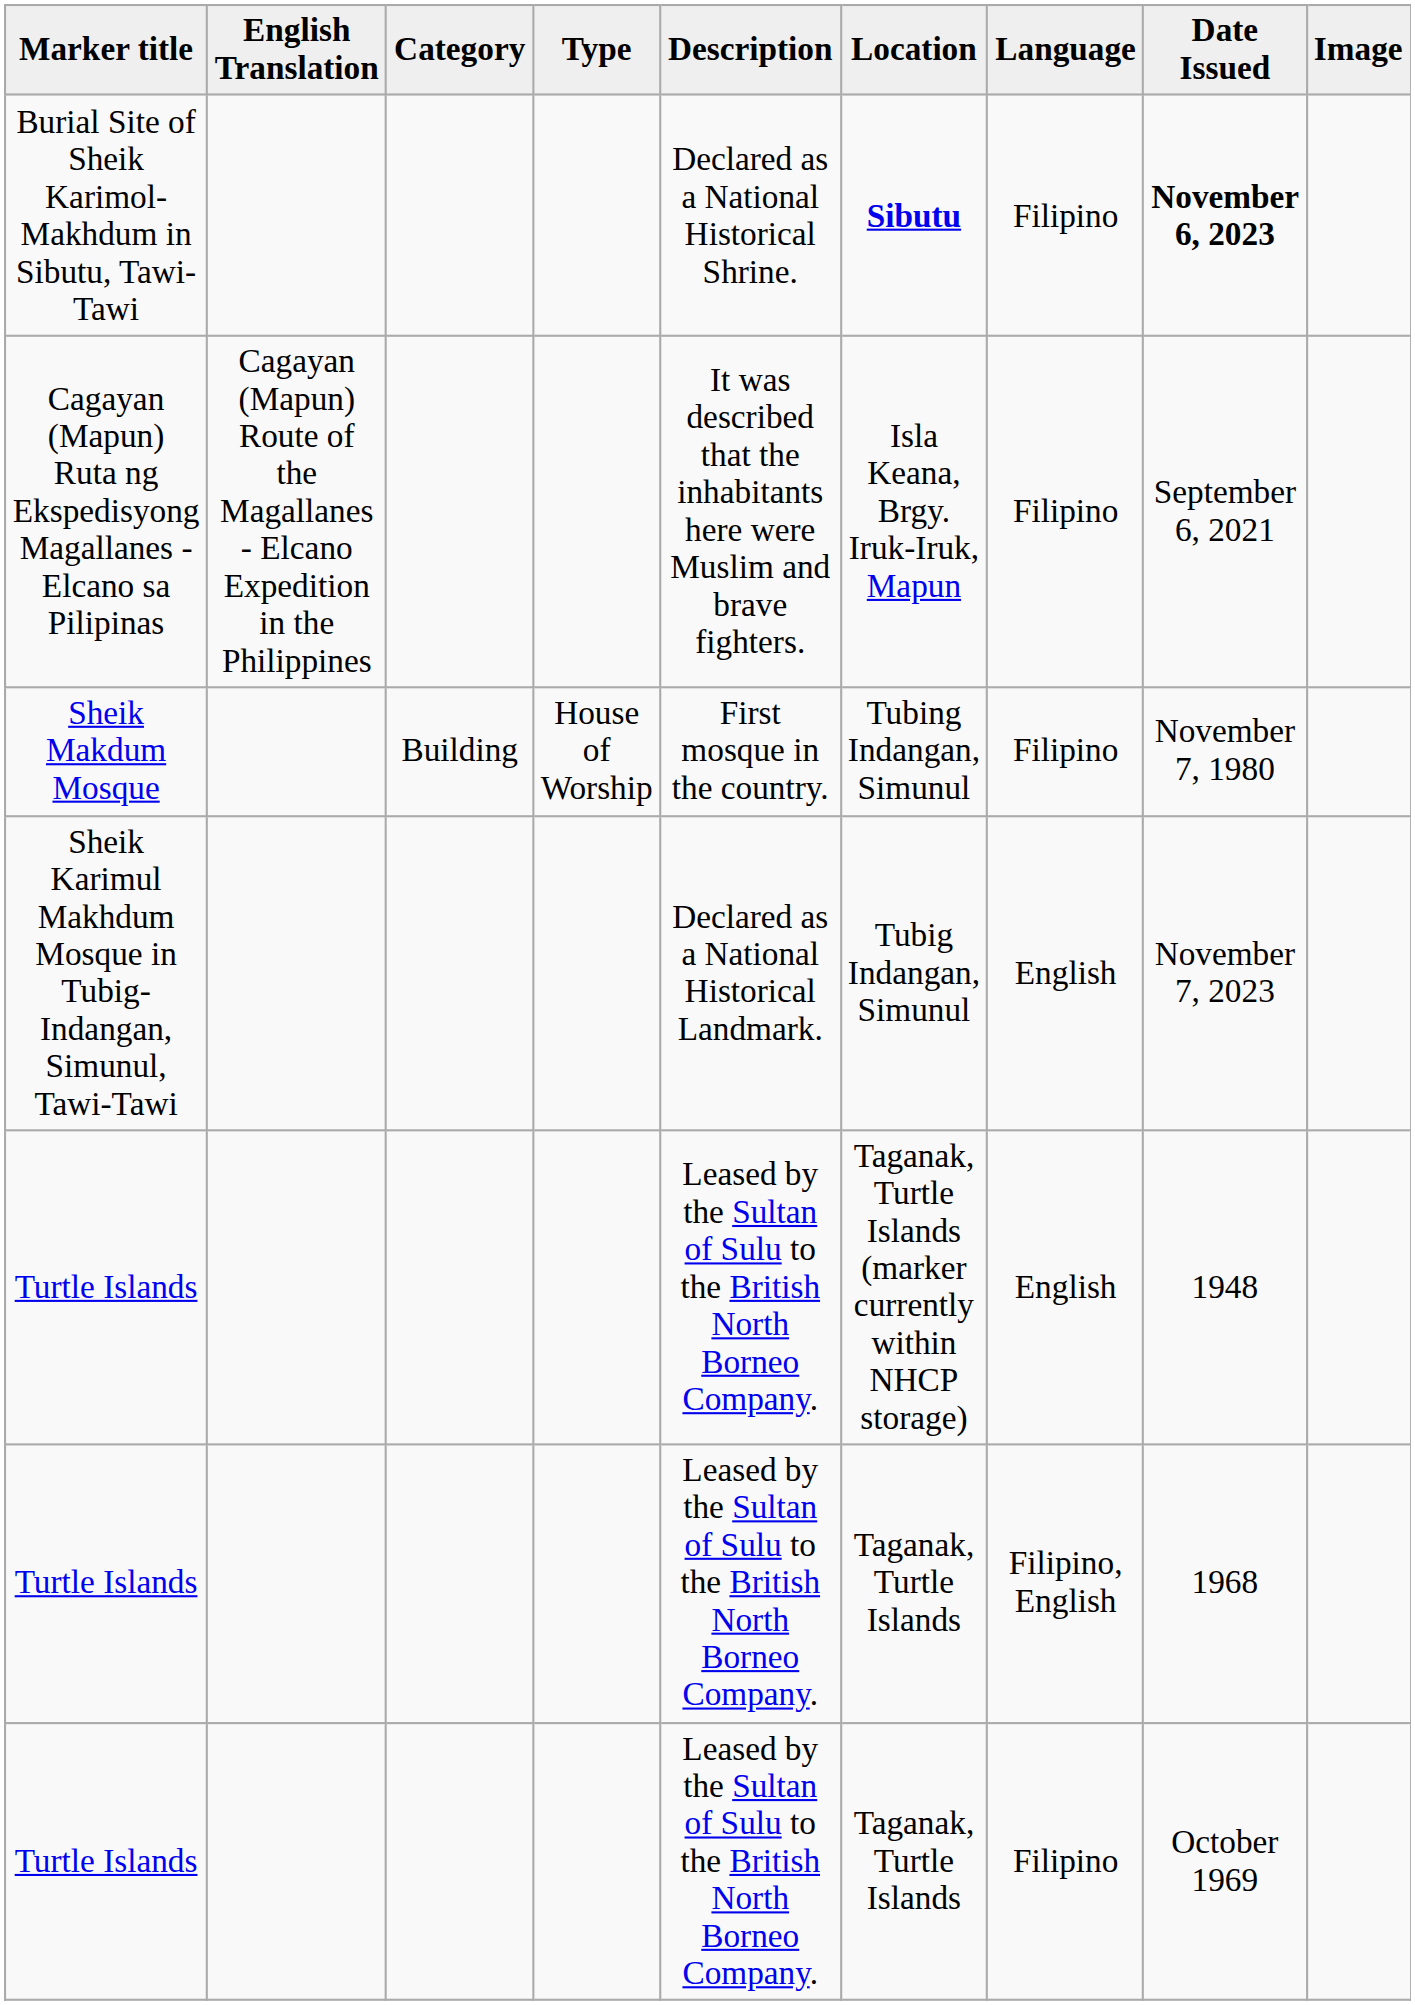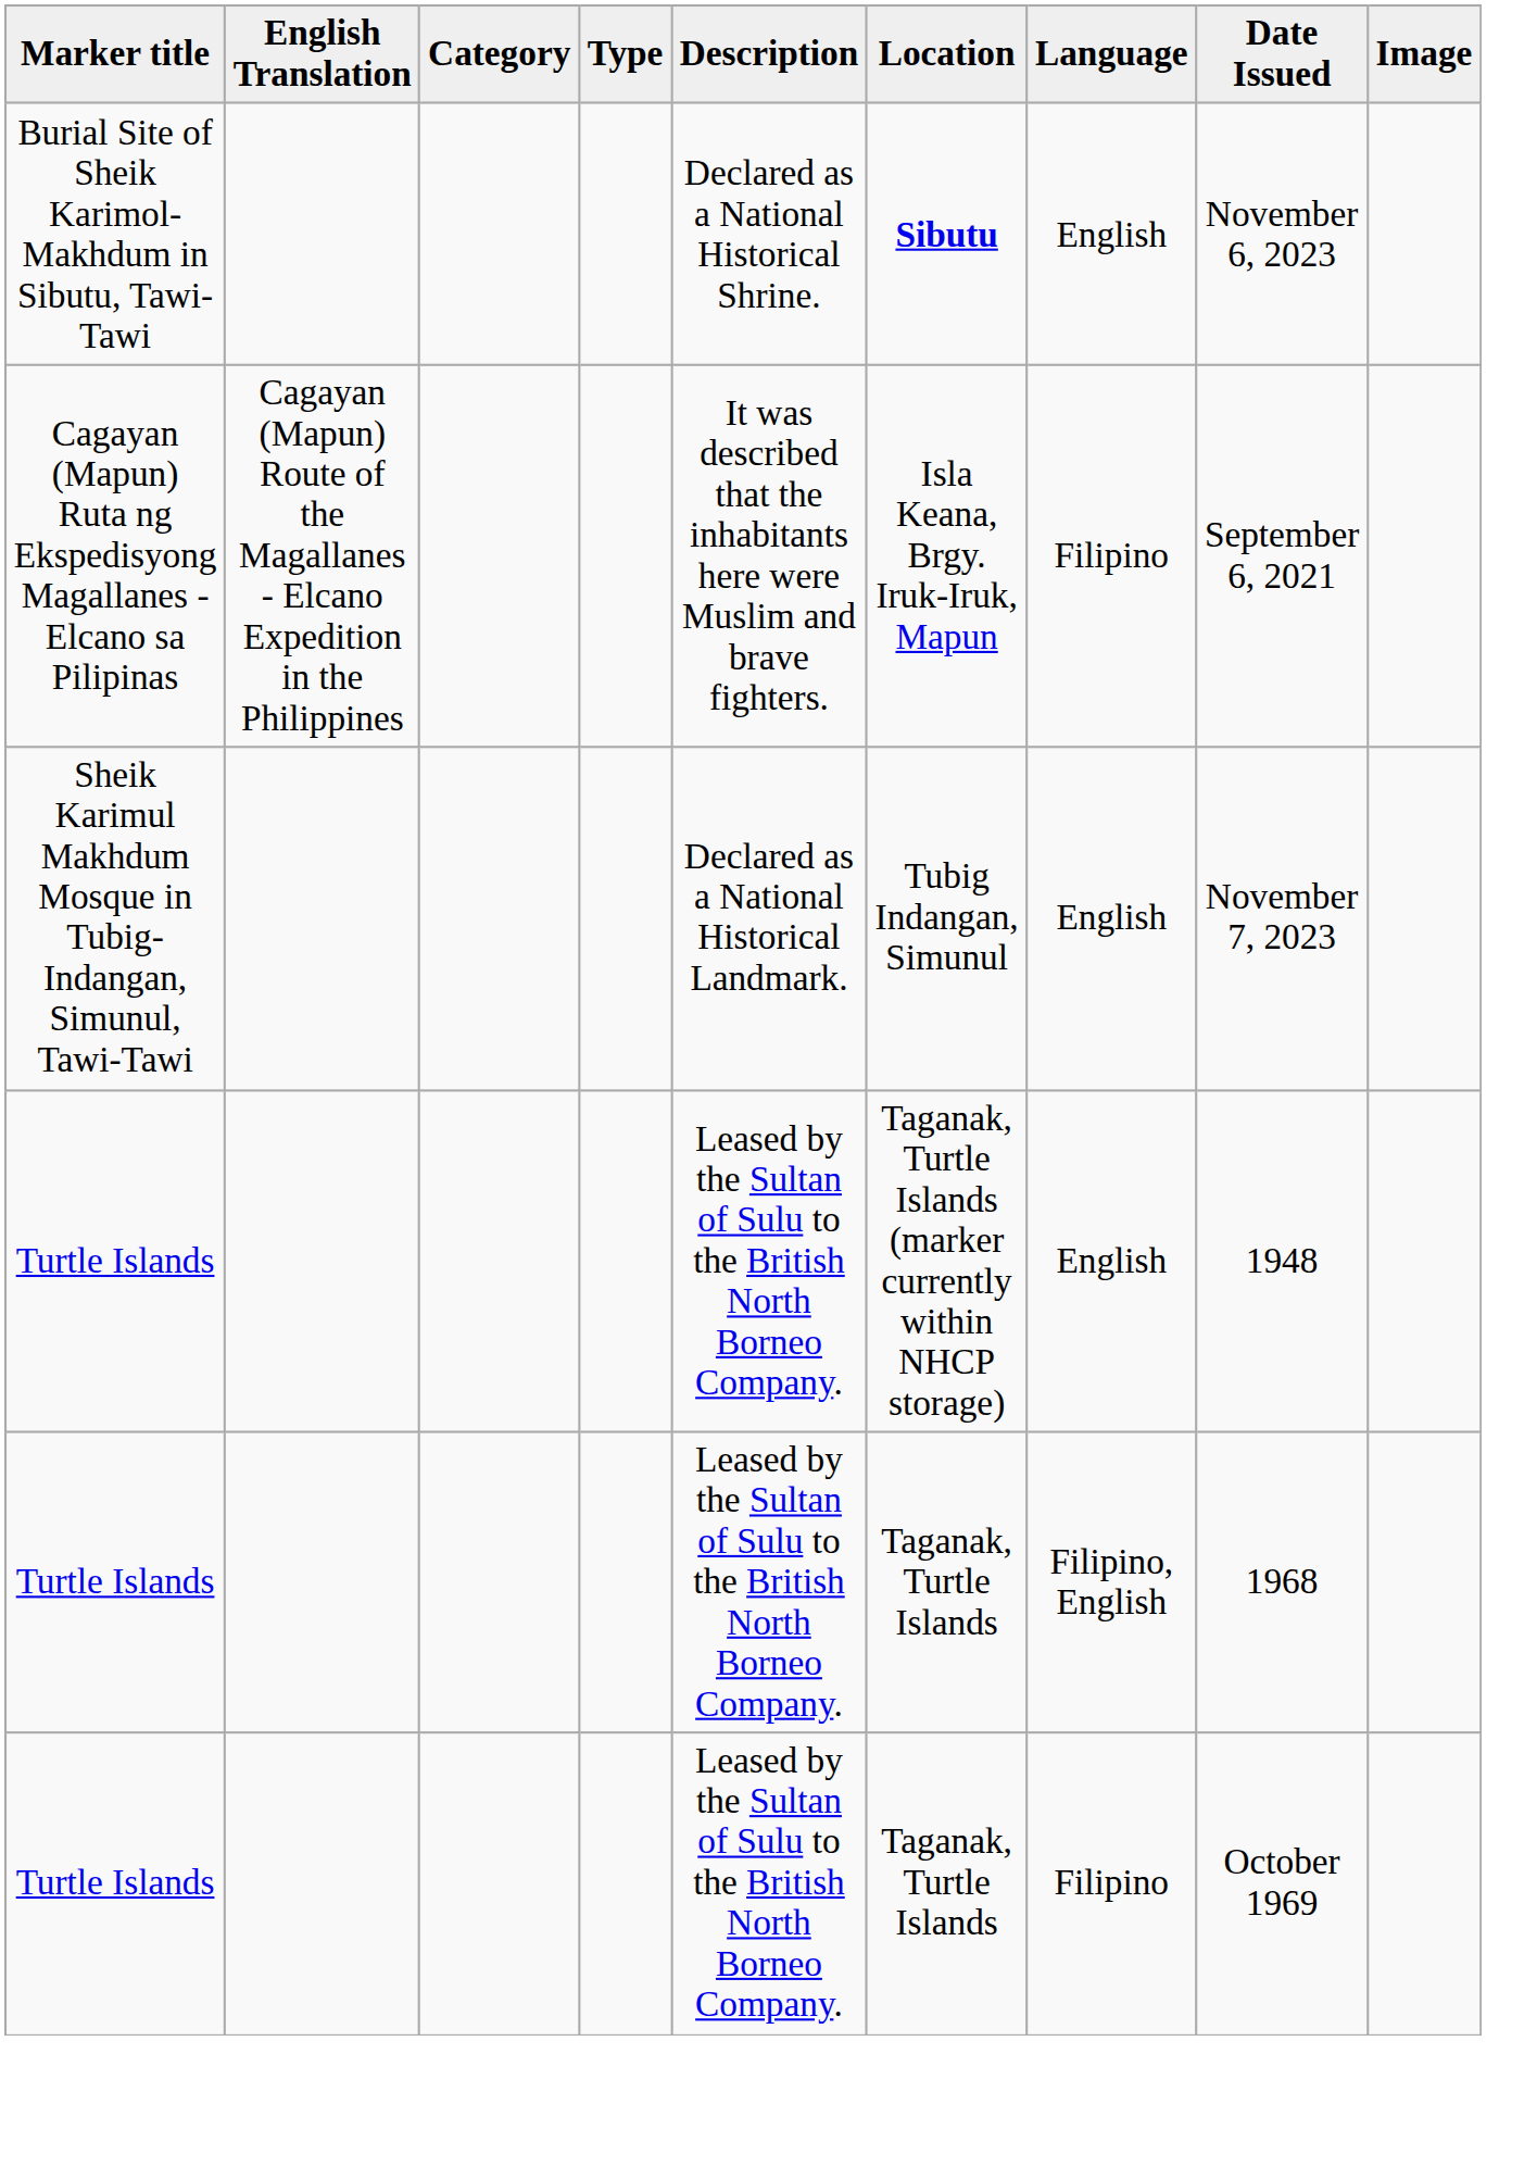Burial Site of Sheik Karimol-Makhdum in Sibutu, Tawi-Tawi | Language: Filipino -> English
Burial Site of Sheik Karimol-Makhdum in Sibutu, Tawi-Tawi | Date Issued: bold -> normal
- row: Sheik Makdum Mosque | Building | House of Worship | First mosque in the country. | Tubing Indangan, Simunul | Filipino | November 7, 1980
